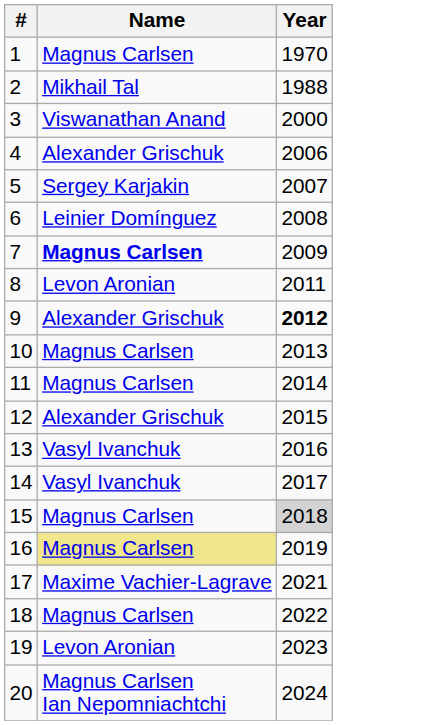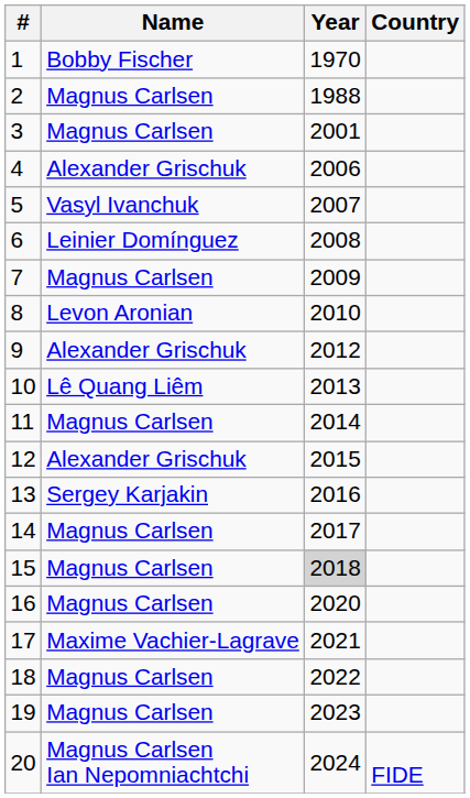+ column: Country | FIDE
1 | Name: Magnus Carlsen -> Bobby Fischer
2 | Name: Mikhail Tal -> Magnus Carlsen
3 | Name: Viswanathan Anand -> Magnus Carlsen
3 | Year: 2000 -> 2001
5 | Name: Sergey Karjakin -> Vasyl Ivanchuk
7 | Name: bold -> normal
8 | Year: 2011 -> 2010
9 | Year: bold -> normal
10 | Name: Magnus Carlsen -> Lê Quang Liêm
13 | Name: Vasyl Ivanchuk -> Sergey Karjakin
14 | Name: Vasyl Ivanchuk -> Magnus Carlsen
16 | Name: khaki background -> no background
16 | Year: 2019 -> 2020
19 | Name: Levon Aronian -> Magnus Carlsen
